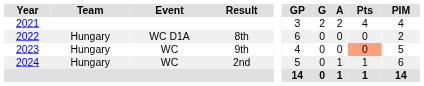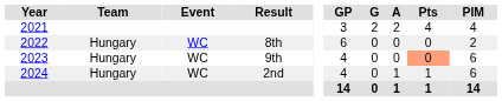8th | Event: WC D1A -> WC
9th | PIM: 5 -> 6
2nd | GP: 5 -> 4
